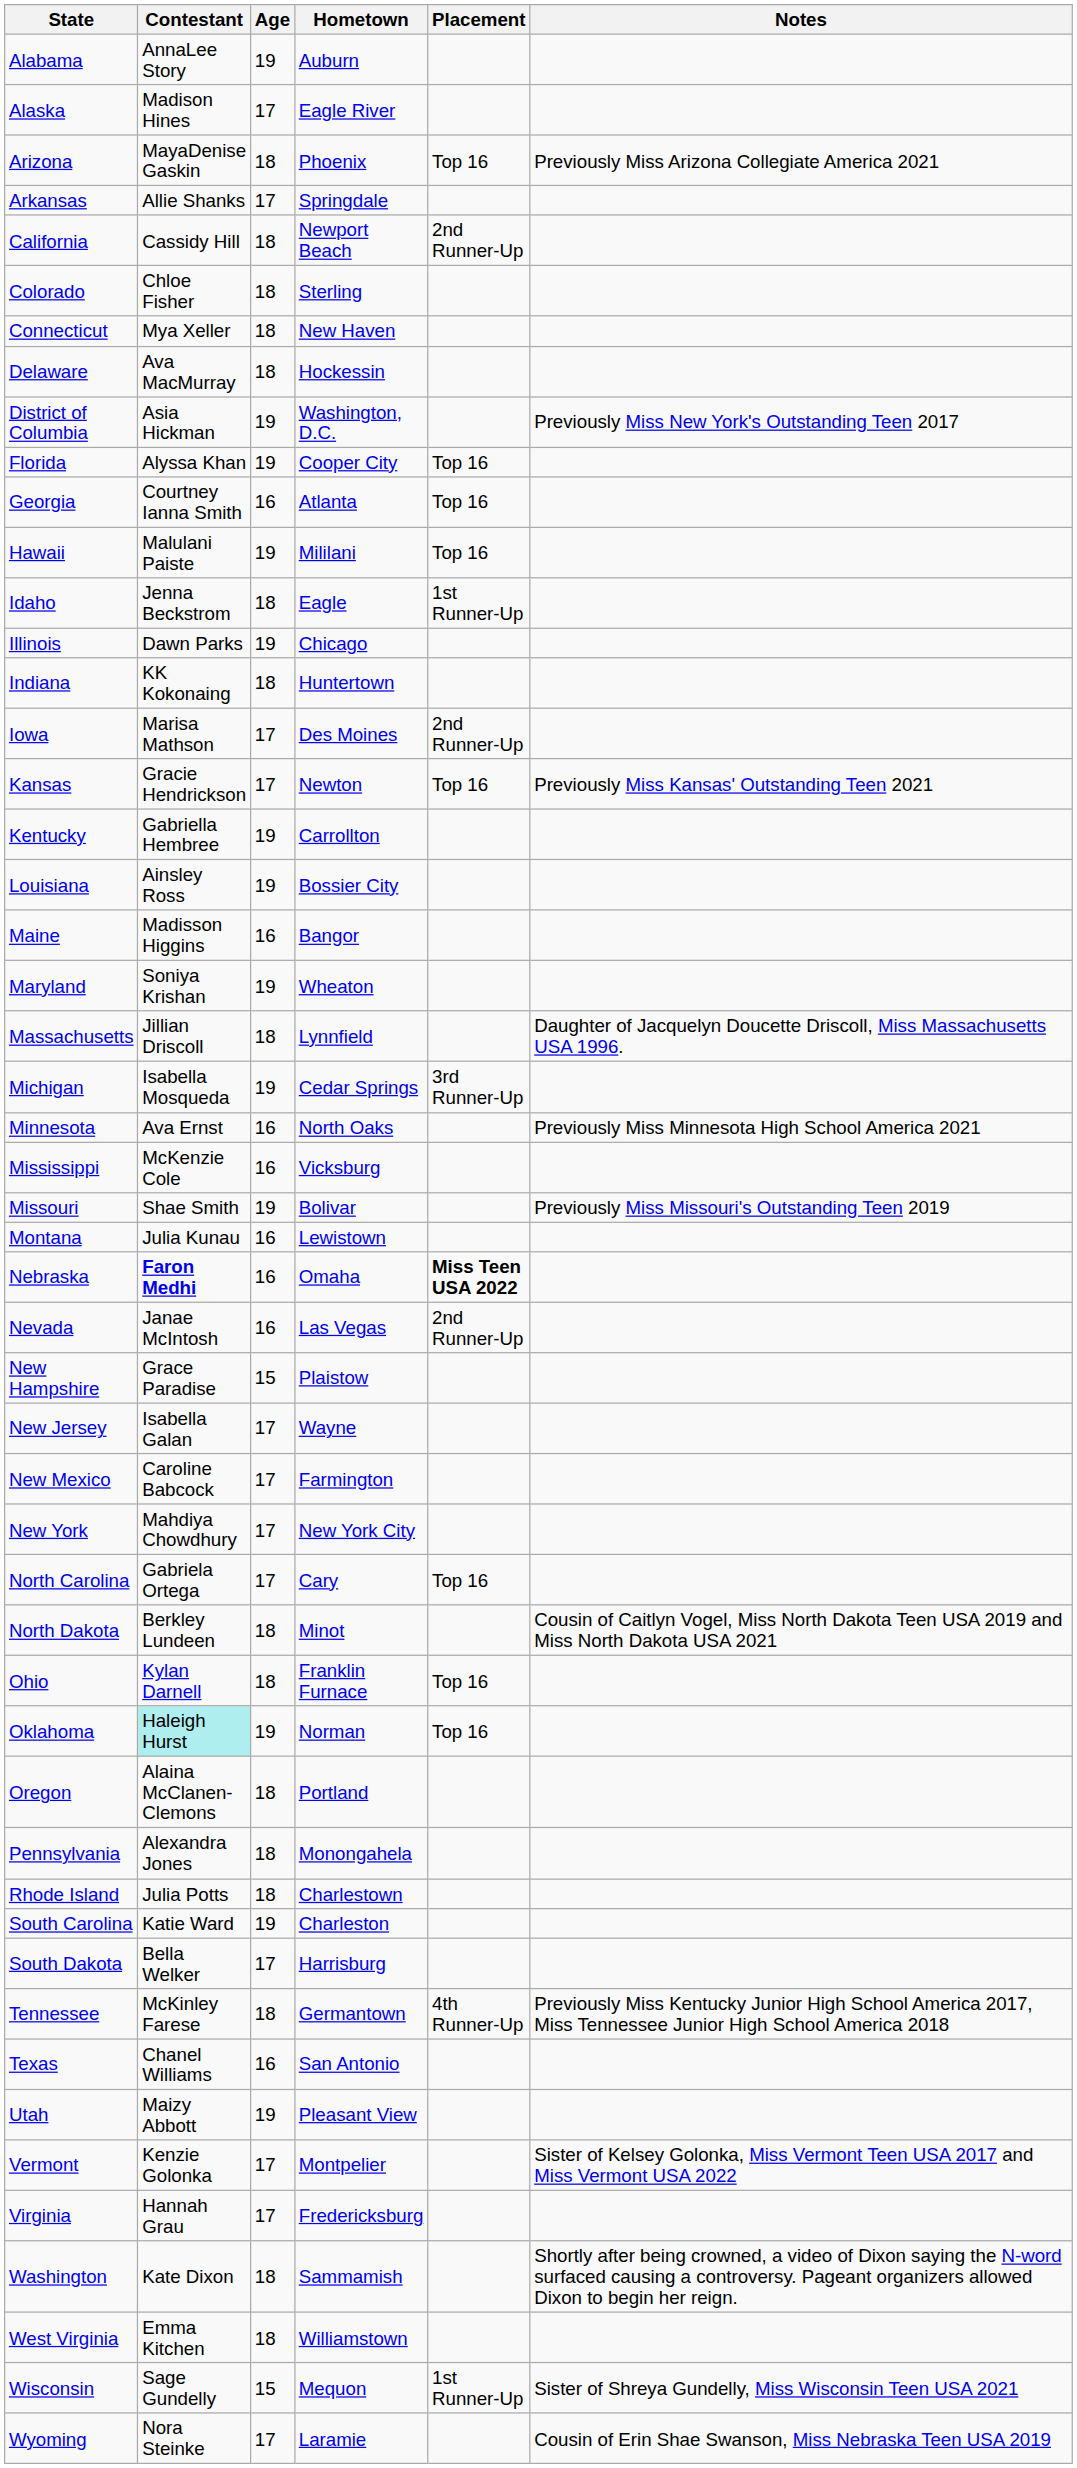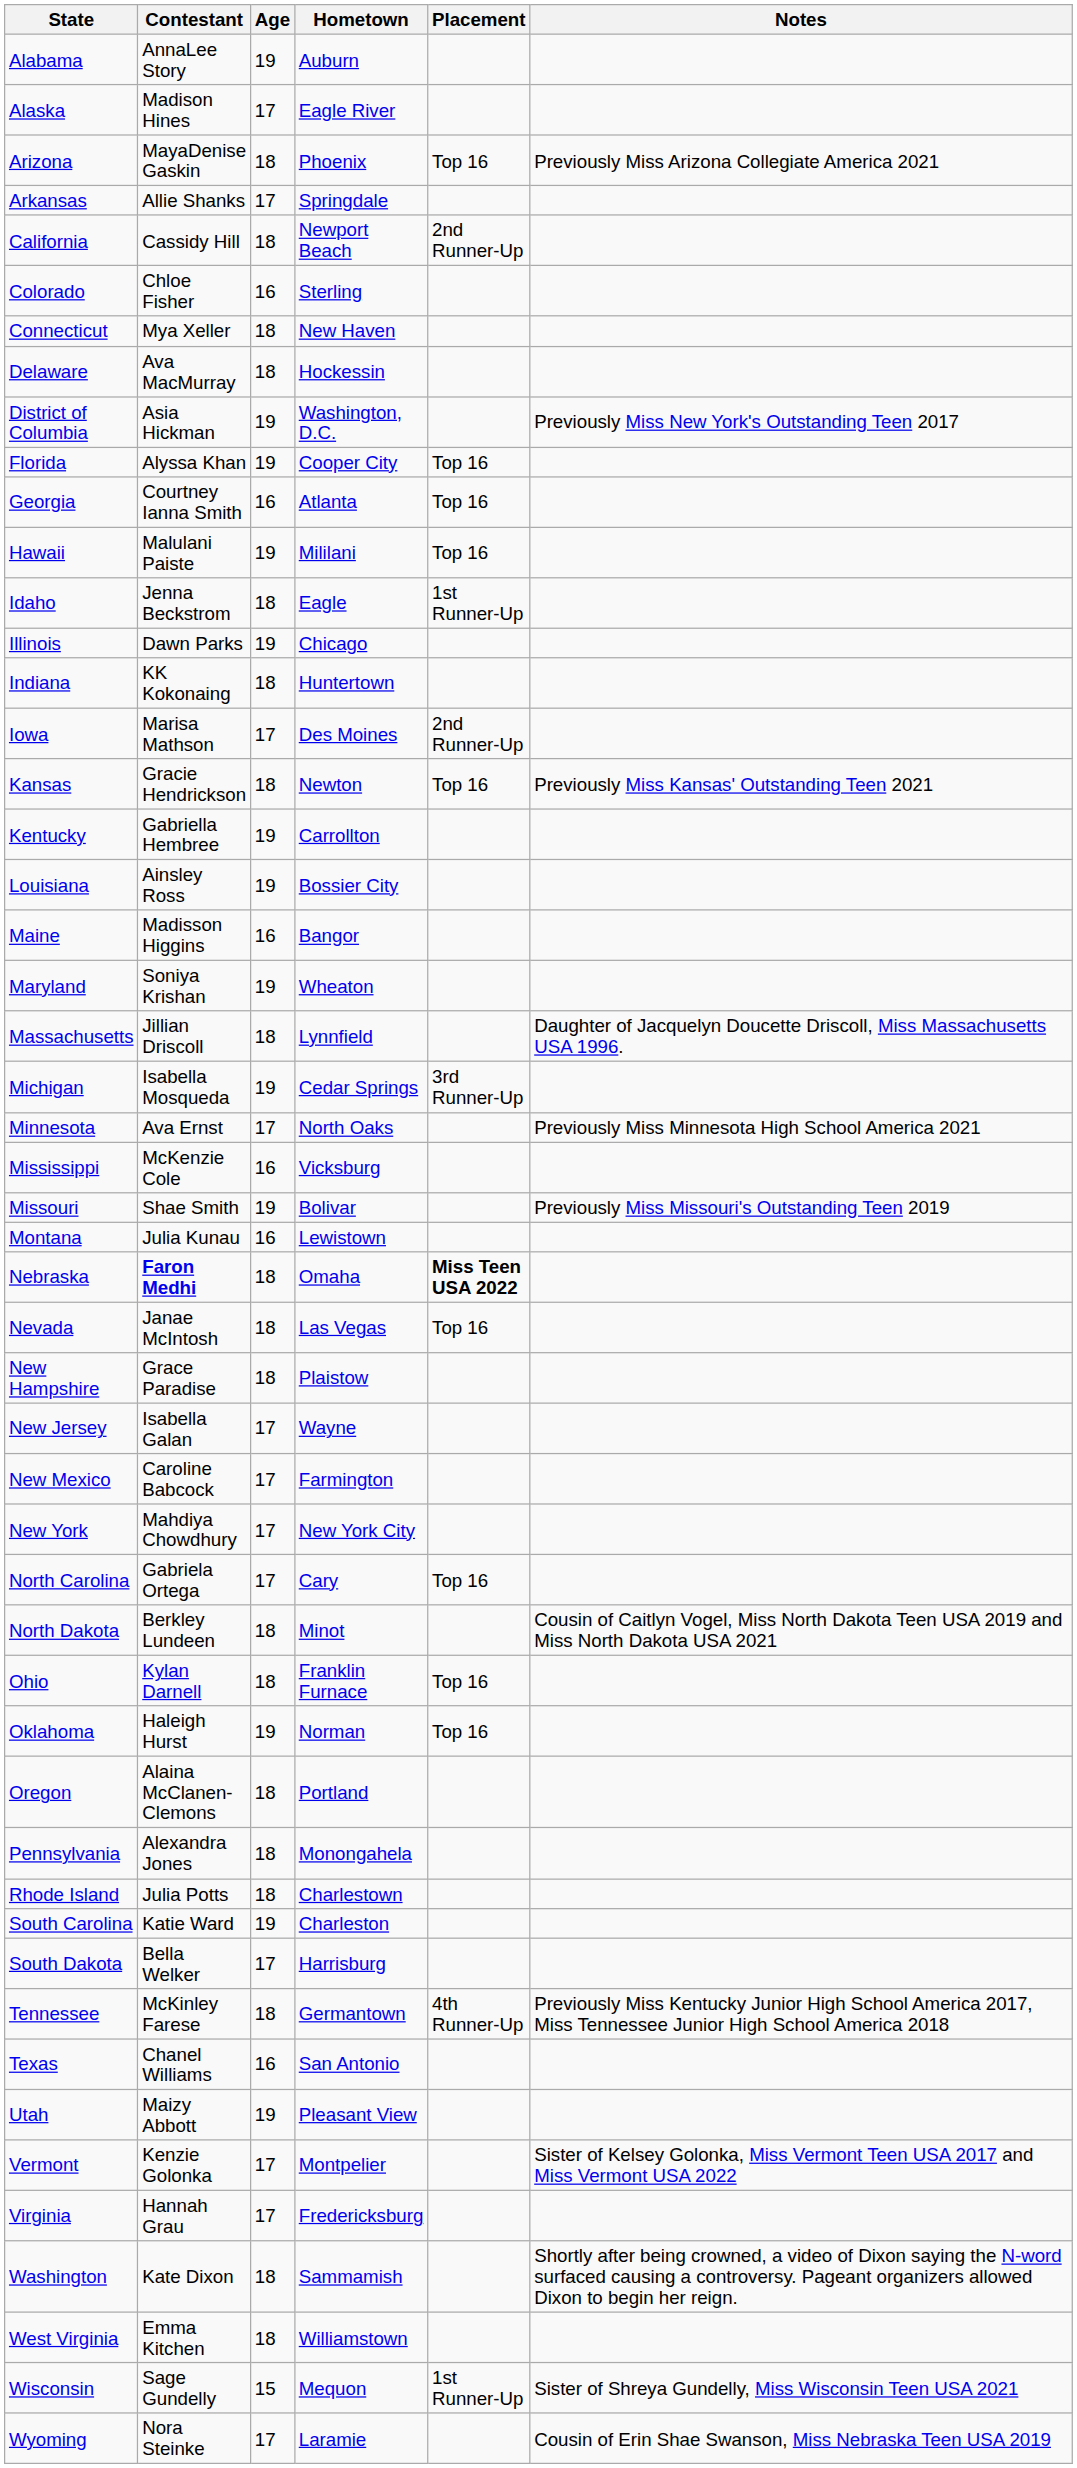Colorado | Age: 18 -> 16
Kansas | Age: 17 -> 18
Minnesota | Age: 16 -> 17
Nebraska | Age: 16 -> 18
Nevada | Age: 16 -> 18
Nevada | Placement: 2nd Runner-Up -> Top 16
New Hampshire | Age: 15 -> 18
Oklahoma | Contestant: paleturquoise background -> no background
